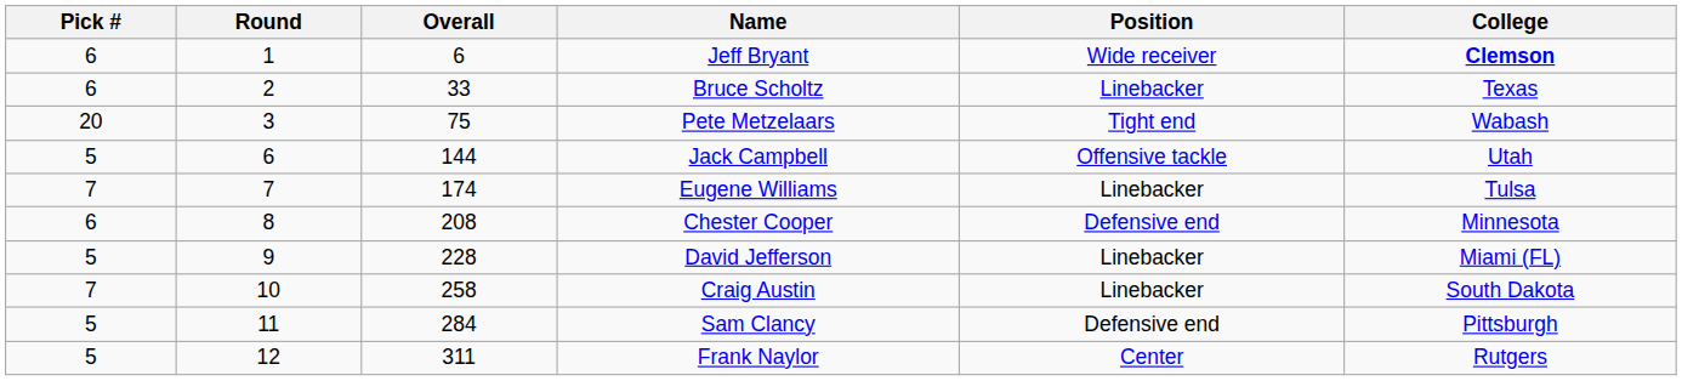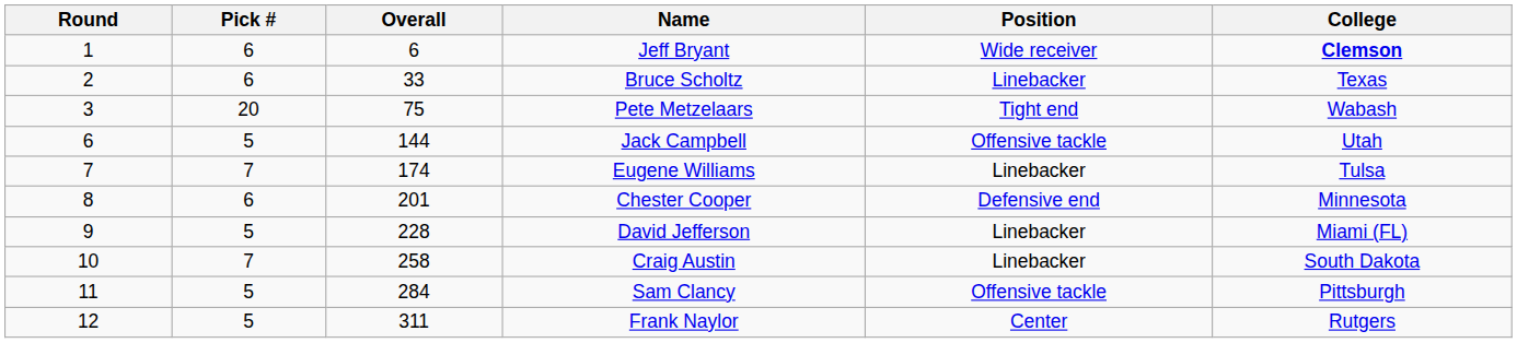columns swapped: Round <-> Pick #
Chester Cooper | Overall: 208 -> 201
Sam Clancy | Position: Defensive end -> Offensive tackle
